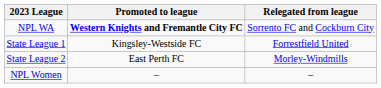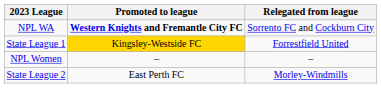State League 1 | Promoted to league: no background -> gold background
rows swapped: State League 2 <-> NPL Women
